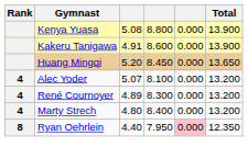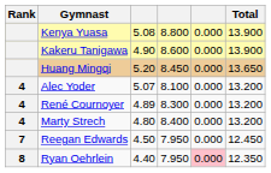Kakeru Tanigawa | column 3: 4.91 -> 4.90
+ row: 7 | Reegan Edwards | 4.50 | 7.950 | 0.000 | 12.450
